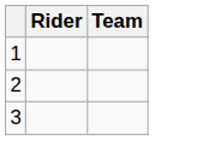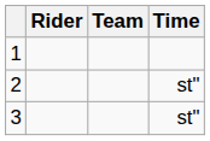+ column: Time | st" | st"
